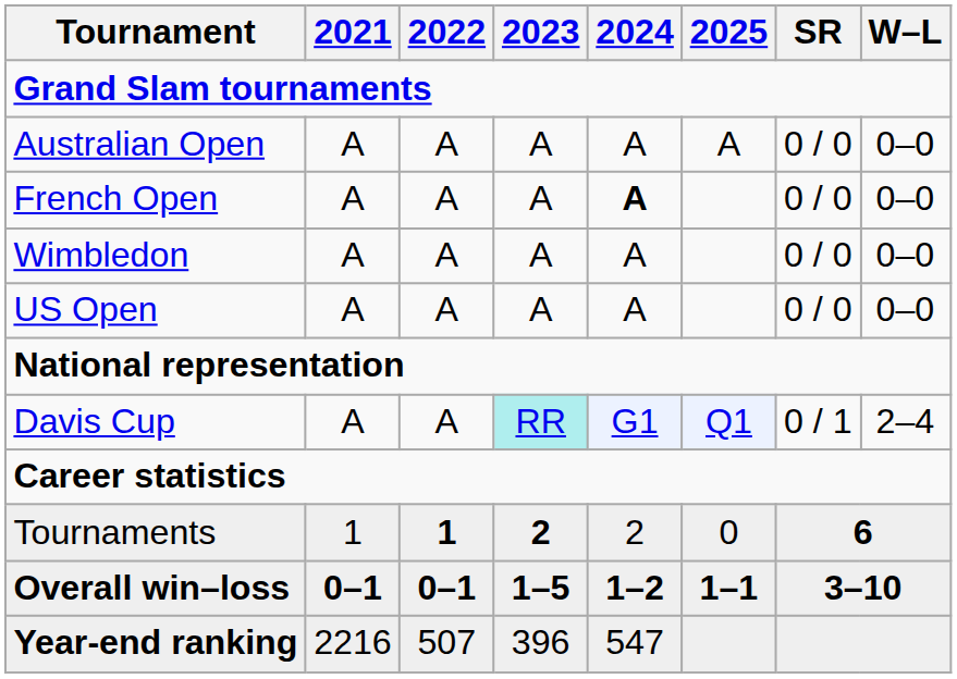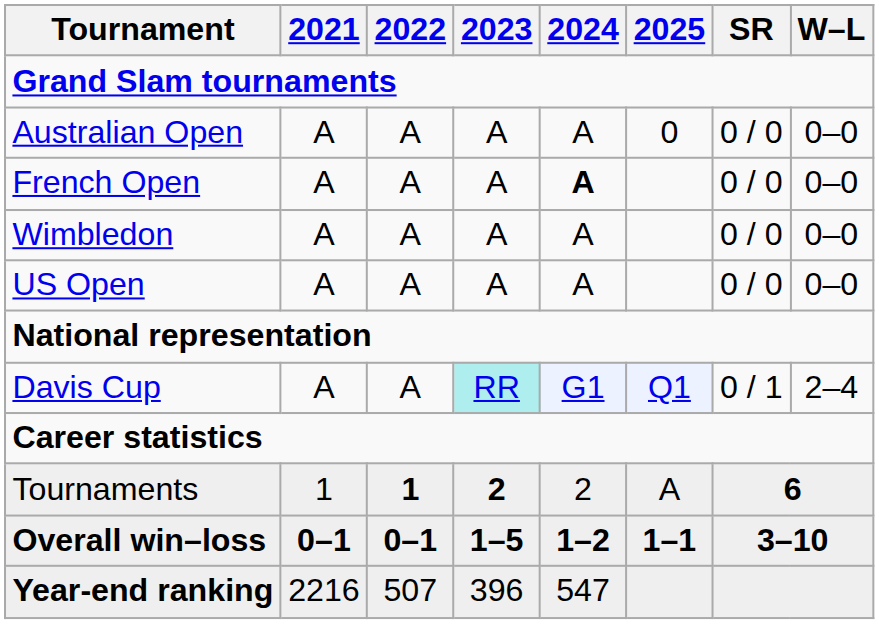Australian Open | 2025: A -> 0
Tournaments | 2025: 0 -> A
